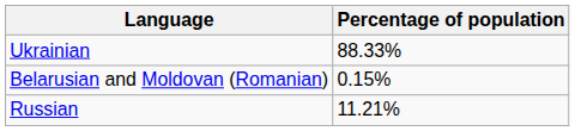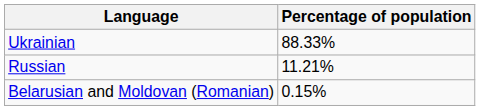rows swapped: Russian <-> Belarusian and Moldovan (Romanian)
